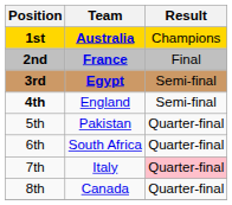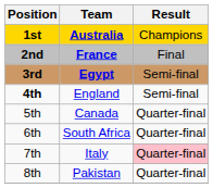5th | Team: Pakistan -> Canada
8th | Team: Canada -> Pakistan
